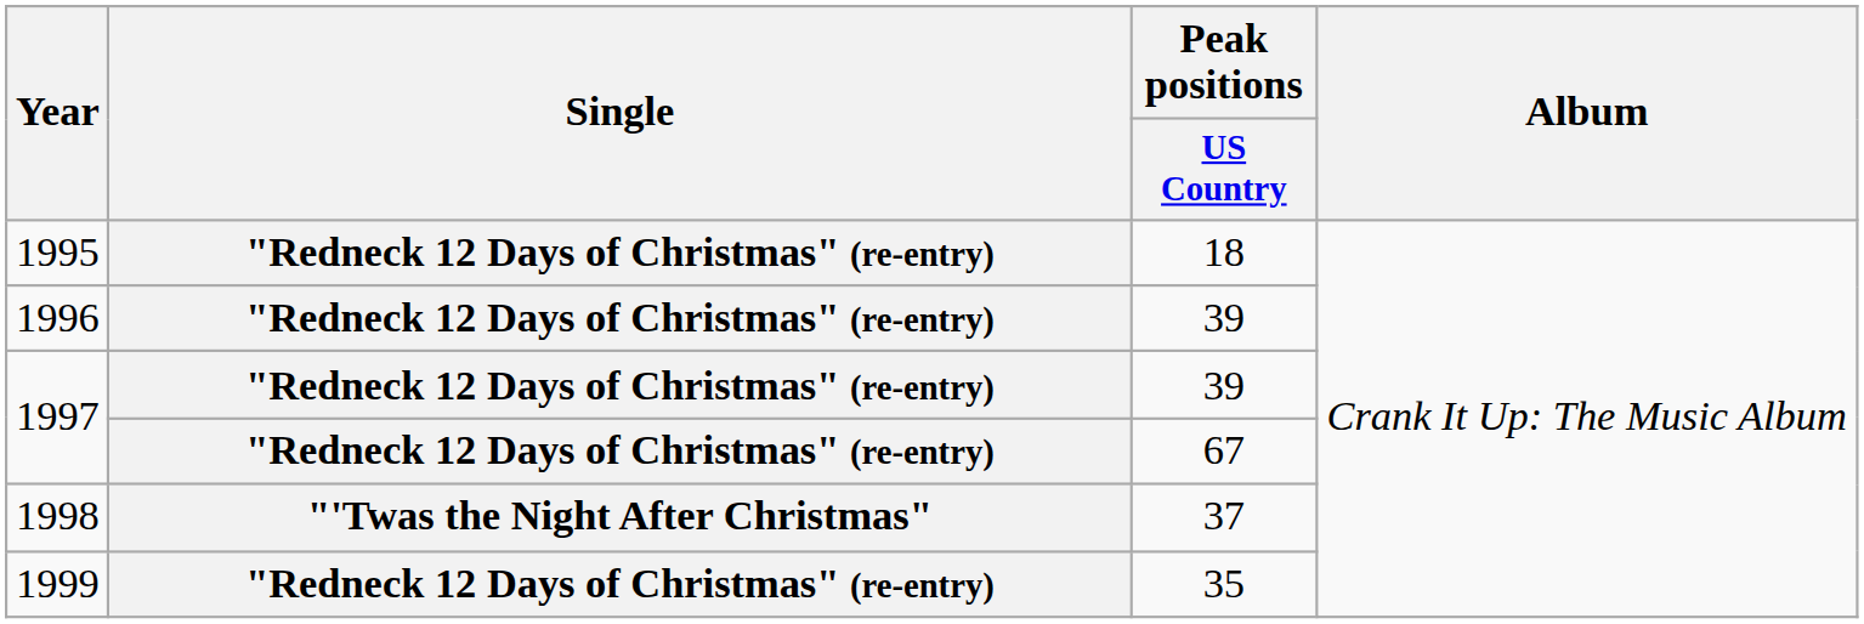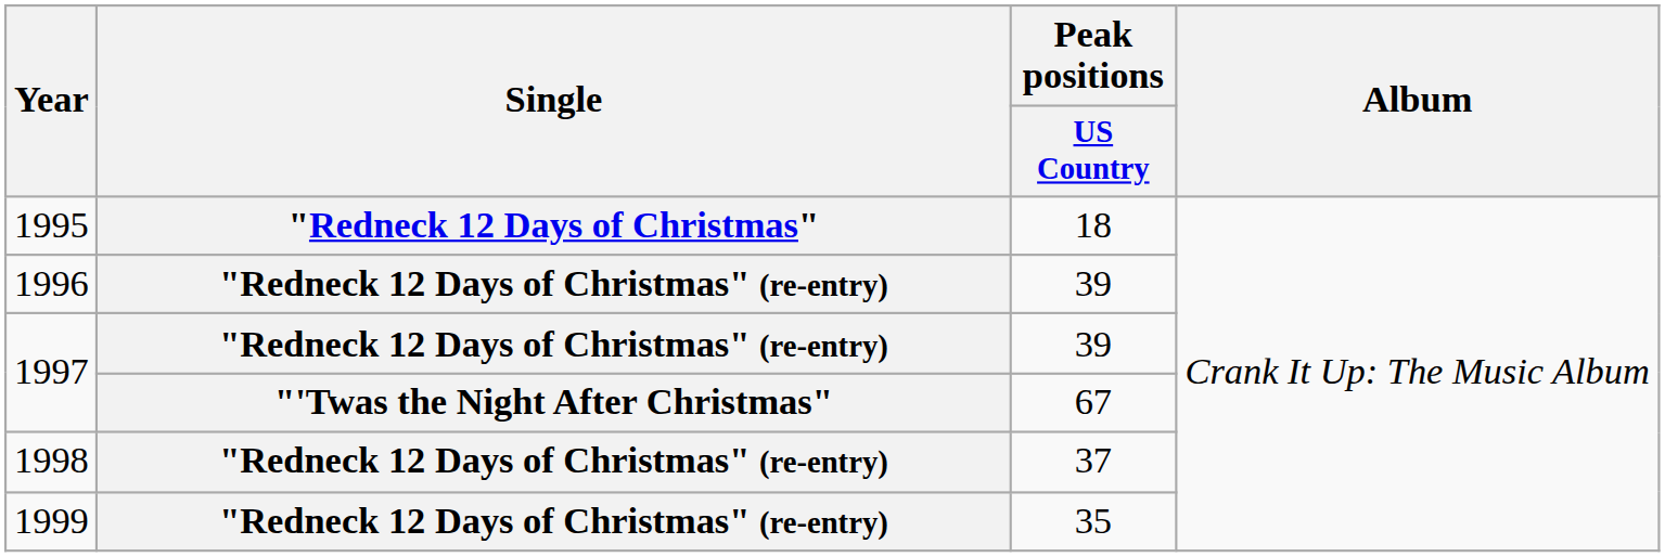1995 | Single: "Redneck 12 Days of Christmas" (re-entry) -> "Redneck 12 Days of Christmas"
1997 / 67 | Single: "Redneck 12 Days of Christmas" (re-entry) -> "'Twas the Night After Christmas"
1998 | Single: "'Twas the Night After Christmas" -> "Redneck 12 Days of Christmas" (re-entry)
